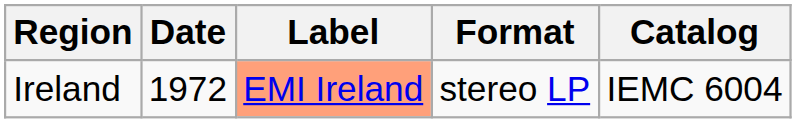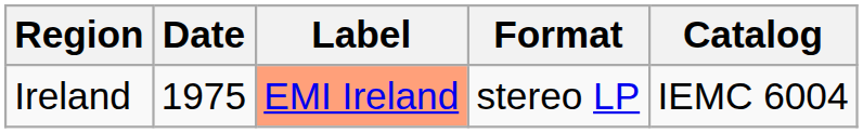Ireland | Date: 1972 -> 1975
